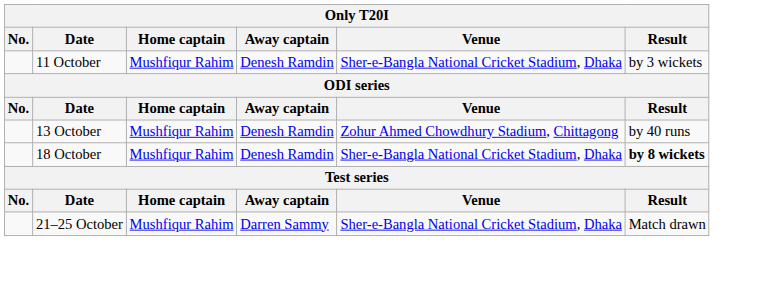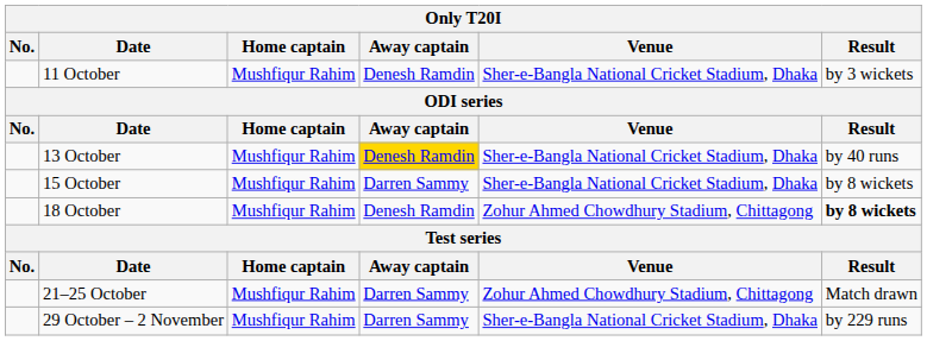13 October | Away captain: no background -> gold background
13 October | Venue: Zohur Ahmed Chowdhury Stadium, Chittagong -> Sher-e-Bangla National Cricket Stadium, Dhaka
+ row: 15 October | Mushfiqur Rahim | Darren Sammy | Sher-e-Bangla National Cricket Stadium, Dhaka | by 8 wickets
18 October | Venue: Sher-e-Bangla National Cricket Stadium, Dhaka -> Zohur Ahmed Chowdhury Stadium, Chittagong
21–25 October | Venue: Sher-e-Bangla National Cricket Stadium, Dhaka -> Zohur Ahmed Chowdhury Stadium, Chittagong
+ row: 29 October – 2 November | Mushfiqur Rahim | Darren Sammy | Sher-e-Bangla National Cricket Stadium, Dhaka | by 229 runs
